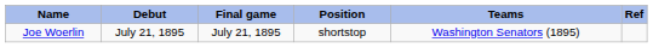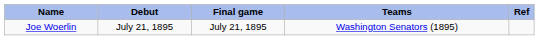- column: Position | shortstop
